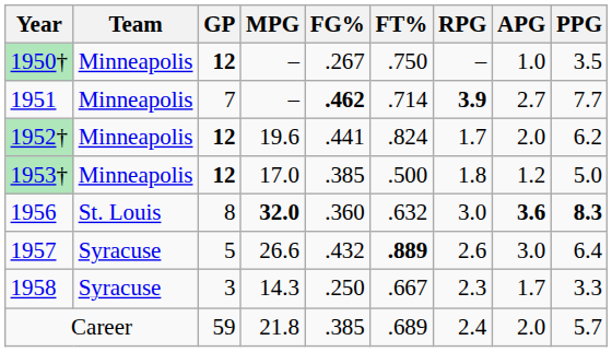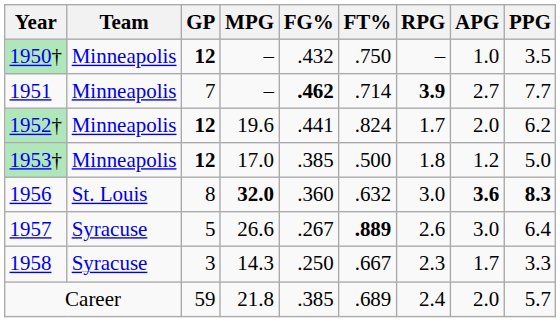1950† | FG%: .267 -> .432
1957 | FG%: .432 -> .267
